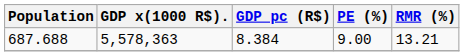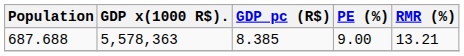687.688 | GDP pc (R$): 8.384 -> 8.385
